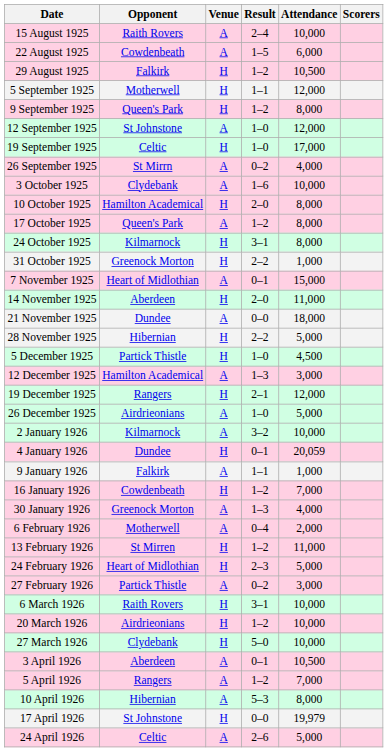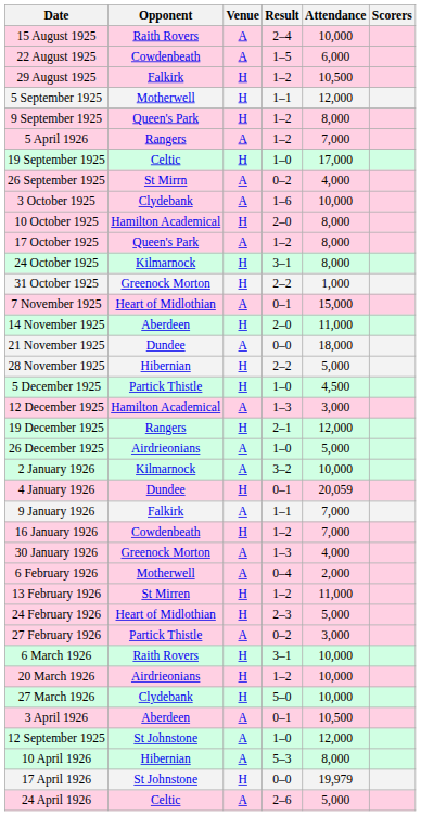rows swapped: 12 September 1925 <-> 5 April 1926
9 January 1926 | Attendance: 1,000 -> 7,000
